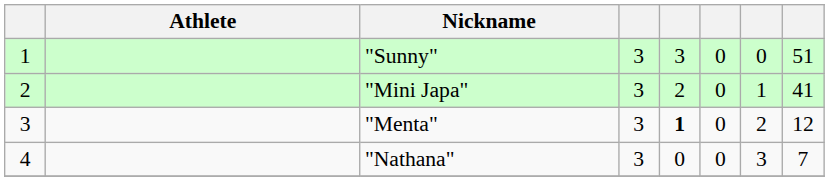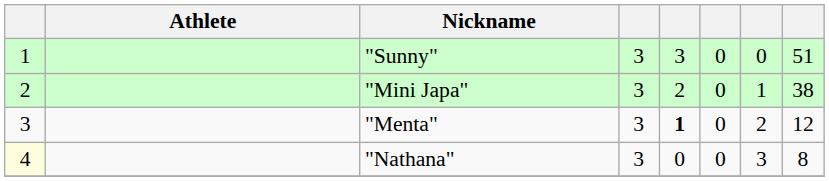"Mini Japa" | column 8: 41 -> 38
"Nathana" | column 1: no background -> lightyellow background
"Nathana" | column 8: 7 -> 8
